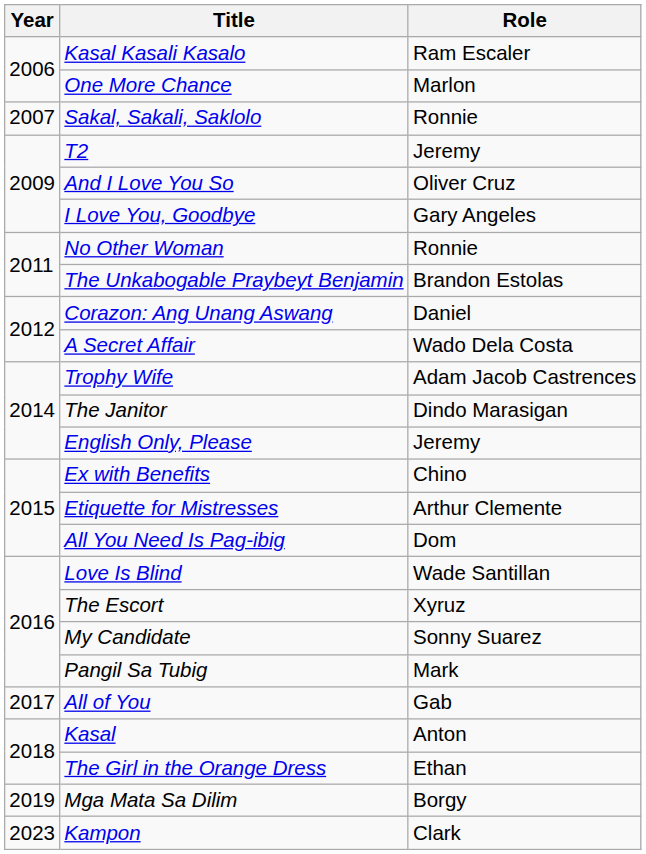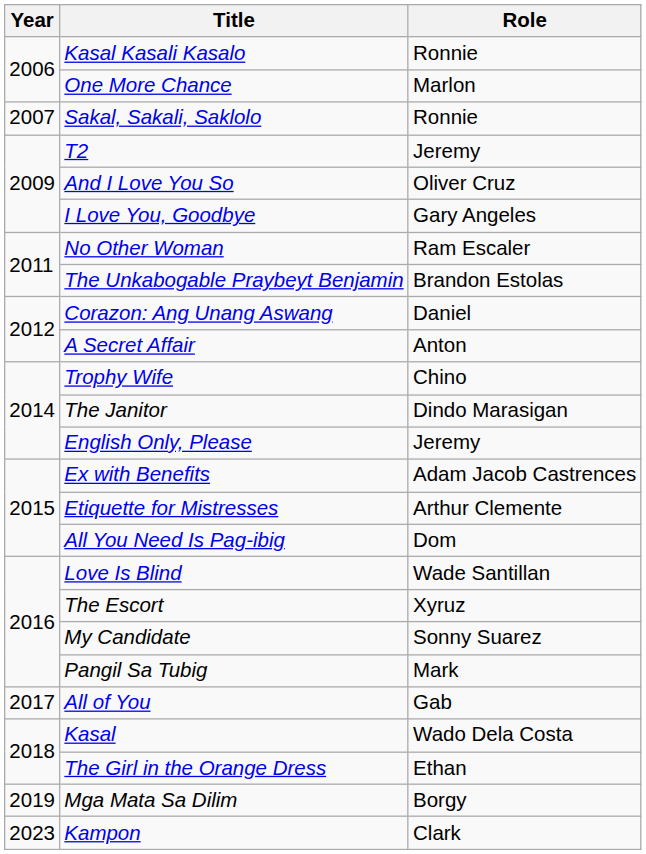Kasal Kasali Kasalo | Role: Ram Escaler -> Ronnie
No Other Woman | Role: Ronnie -> Ram Escaler
A Secret Affair | Role: Wado Dela Costa -> Anton
Trophy Wife | Role: Adam Jacob Castrences -> Chino
Ex with Benefits | Role: Chino -> Adam Jacob Castrences
Kasal | Role: Anton -> Wado Dela Costa
